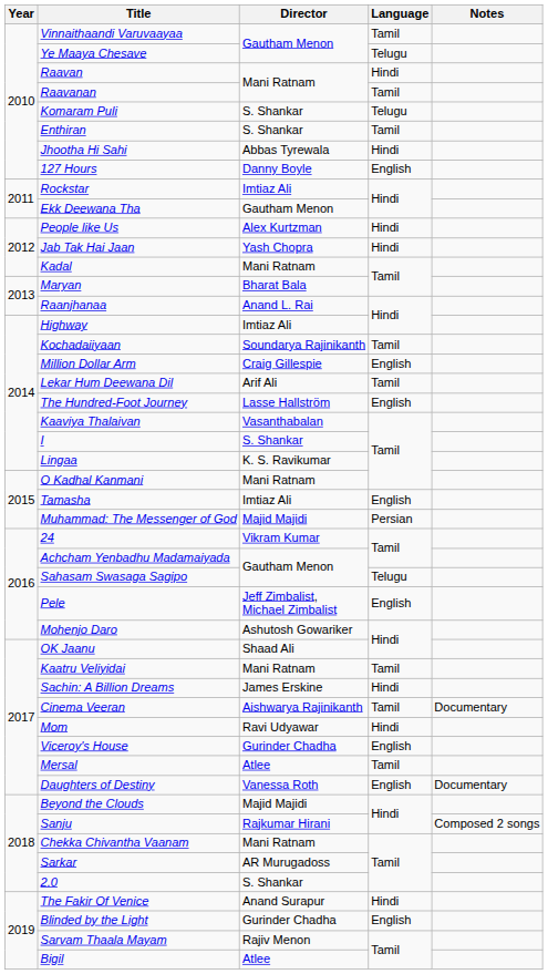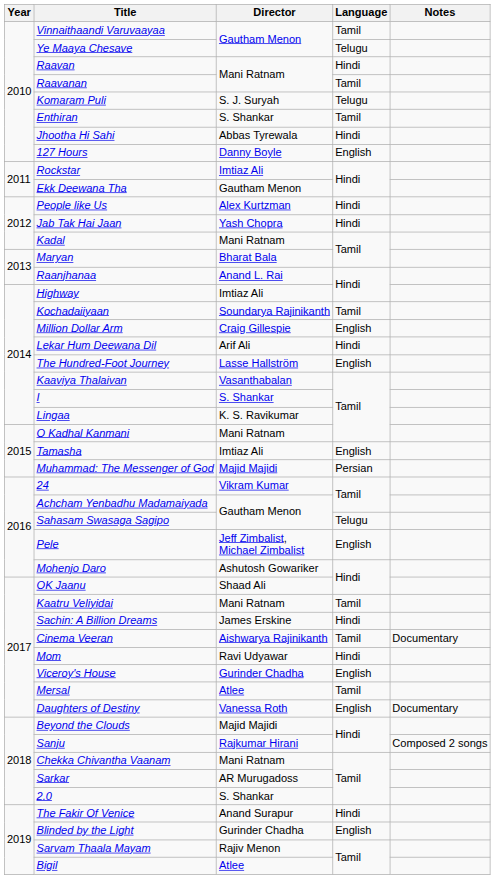Komaram Puli | Director: S. Shankar -> S. J. Suryah
Lekar Hum Deewana Dil | Language: Tamil -> Hindi
